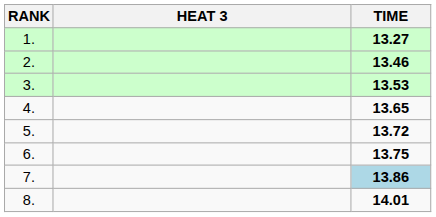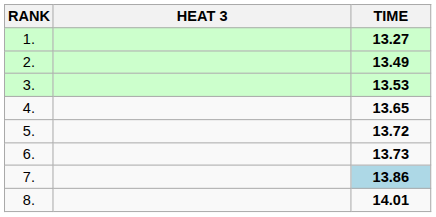2. | TIME: 13.46 -> 13.49
6. | TIME: 13.75 -> 13.73
